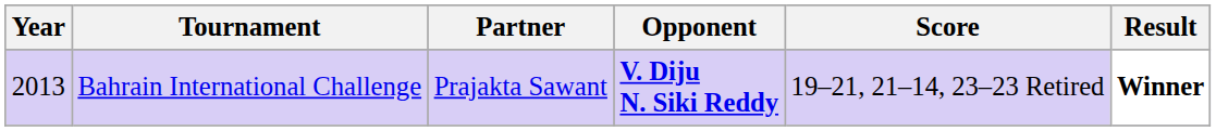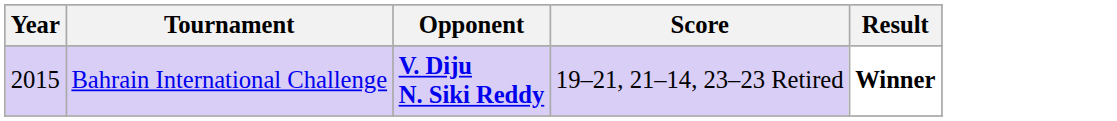- column: Partner | Prajakta Sawant
Bahrain International Challenge | Year: 2013 -> 2015
